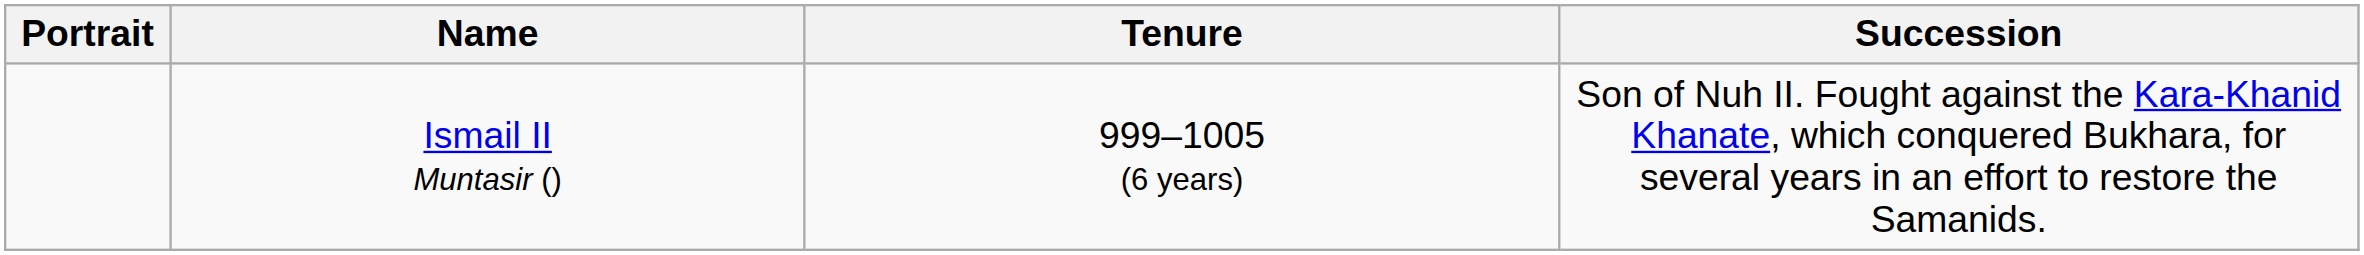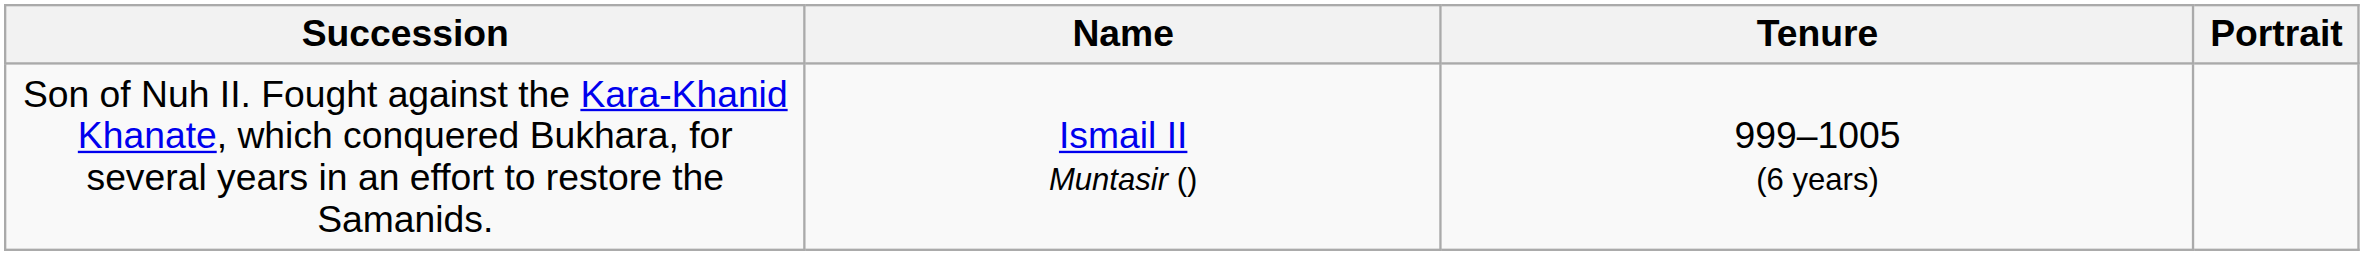columns swapped: Portrait <-> Succession
